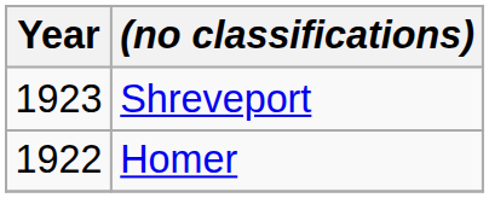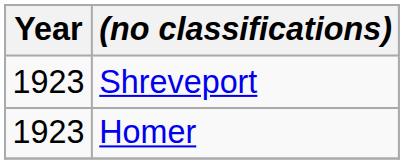Homer | Year: 1922 -> 1923
